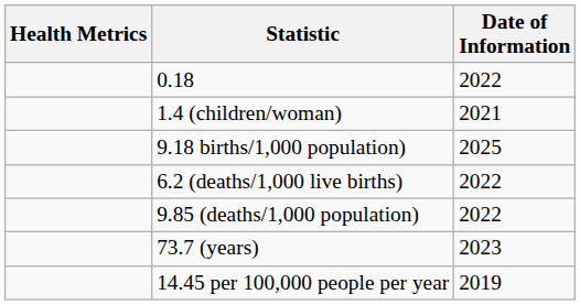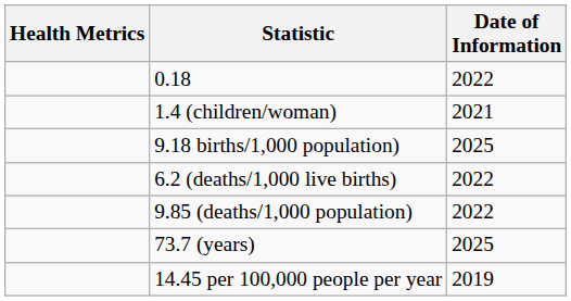73.7 (years) | Date of Information: 2023 -> 2025
